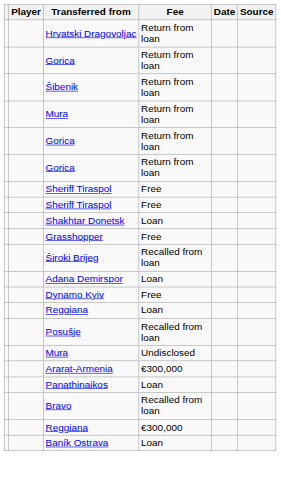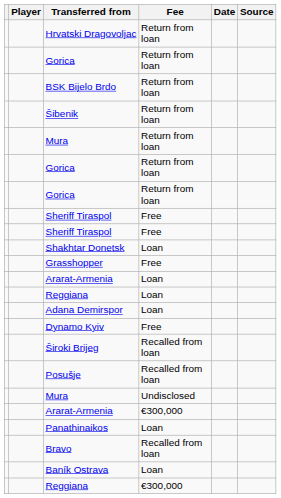+ row: BSK Bijelo Brdo | Return from loan
+ row: Ararat-Armenia | Loan
rows swapped: Reggiana / Loan <-> Široki Brijeg
rows swapped: Reggiana / €300,000 <-> Baník Ostrava
